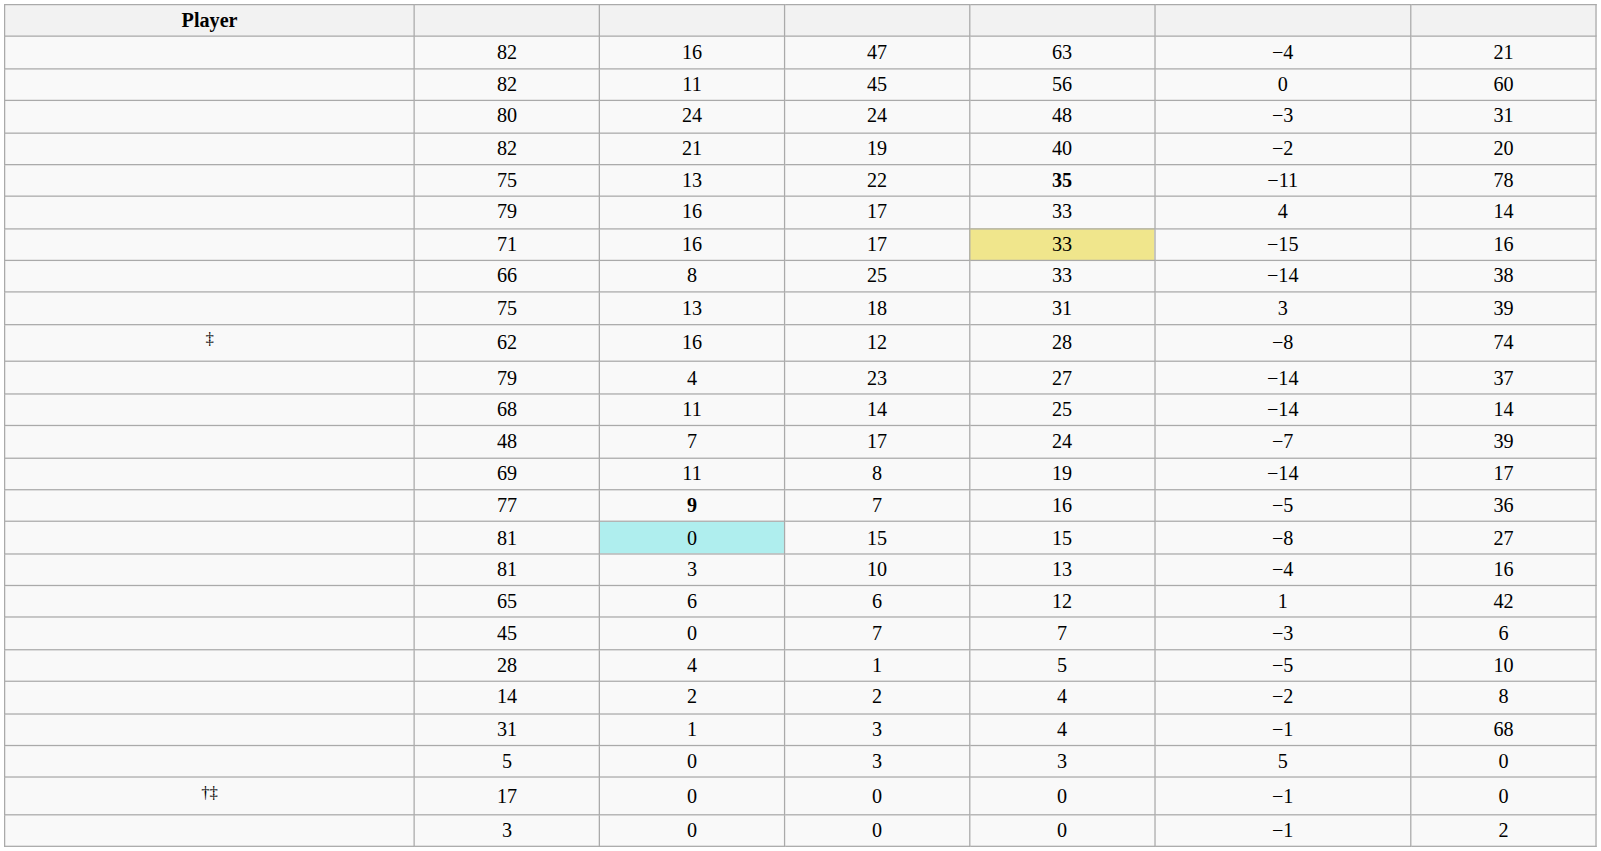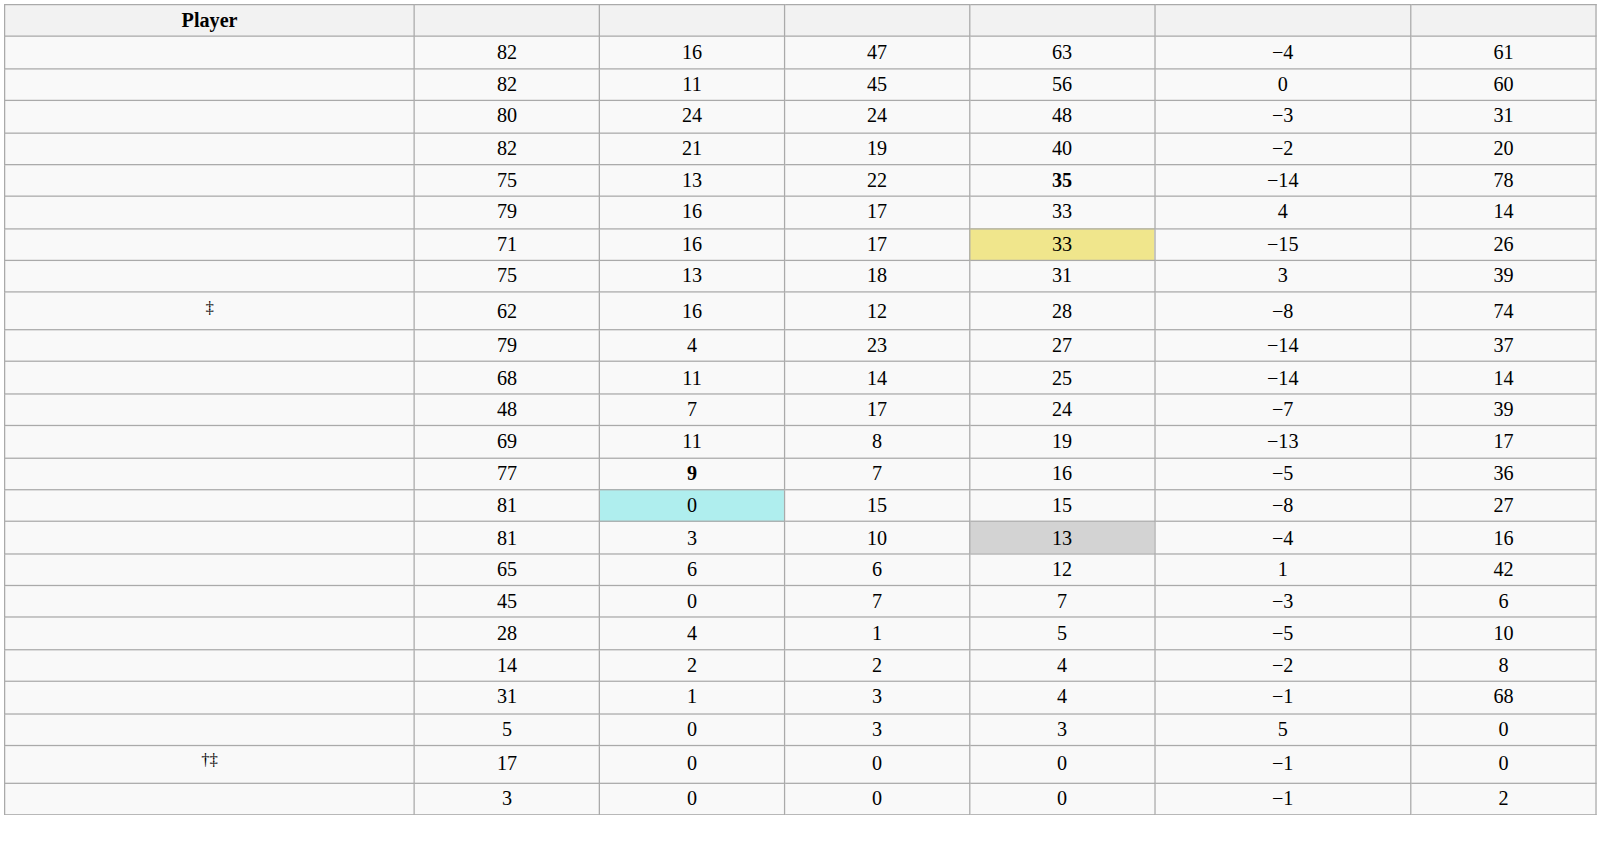82 / 47 | column 7: 21 -> 61
75 / 22 | column 6: −11 -> −14
71 | column 7: 16 -> 26
- row: 66 | 8 | 25 | 33 | −14 | 38
69 | column 6: −14 -> −13
81 / 10 | column 5: no background -> lightgrey background
